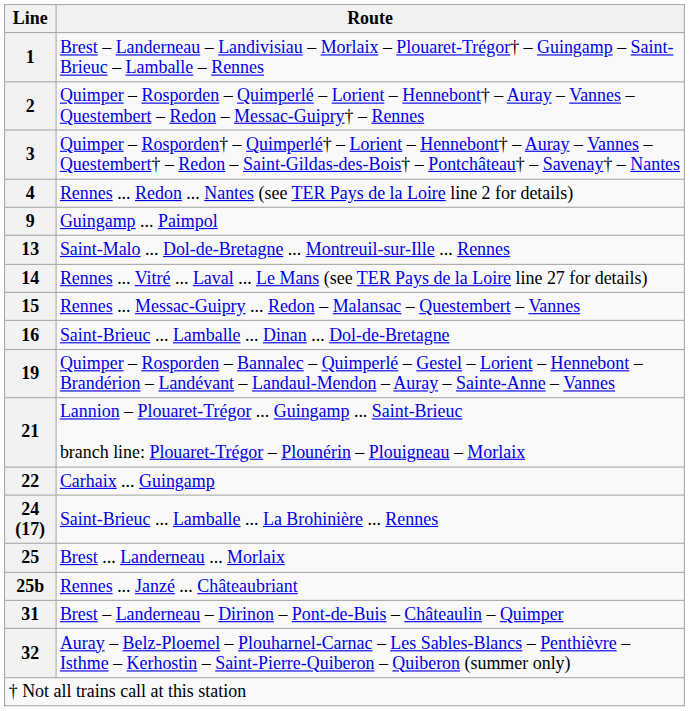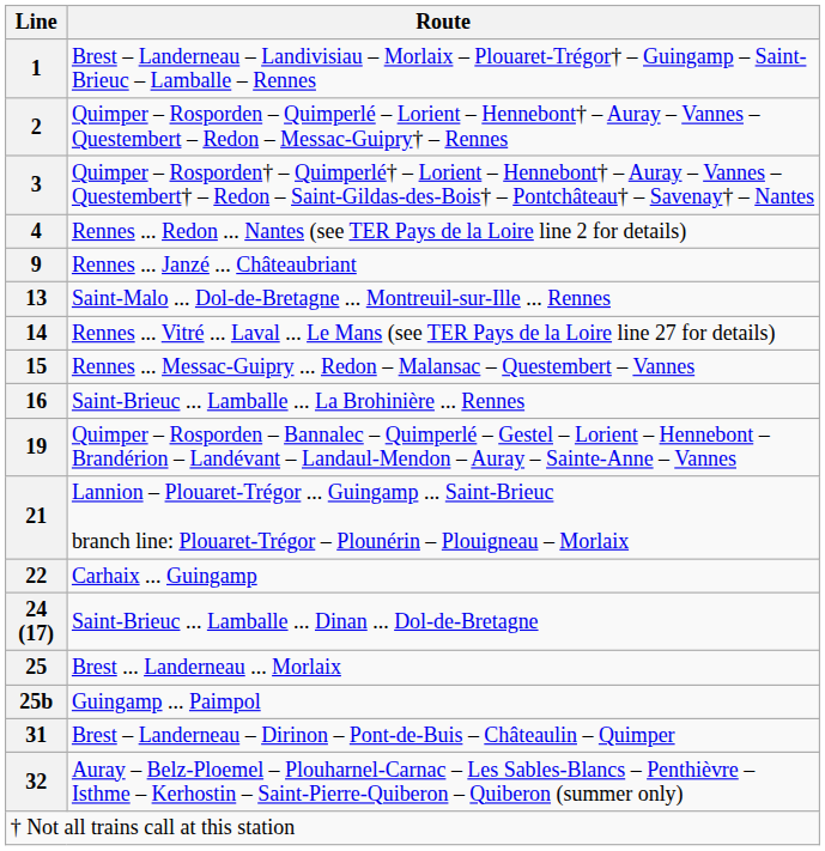9 | Route: Guingamp ... Paimpol -> Rennes ... Janzé ... Châteaubriant
16 | Route: Saint-Brieuc ... Lamballe ... Dinan ... Dol-de-Bretagne -> Saint-Brieuc ... Lamballe ... La Brohinière ... Rennes
24 (17) | Route: Saint-Brieuc ... Lamballe ... La Brohinière ... Rennes -> Saint-Brieuc ... Lamballe ... Dinan ... Dol-de-Bretagne
25b | Route: Rennes ... Janzé ... Châteaubriant -> Guingamp ... Paimpol
